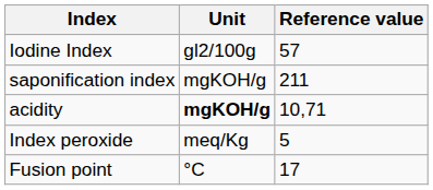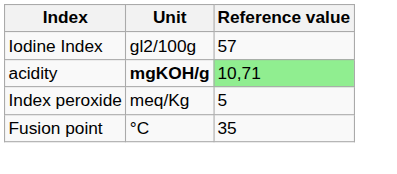- row: saponification index | mgKOH/g | 211
acidity | Reference value: no background -> lightgreen background
Fusion point | Reference value: 17 -> 35
